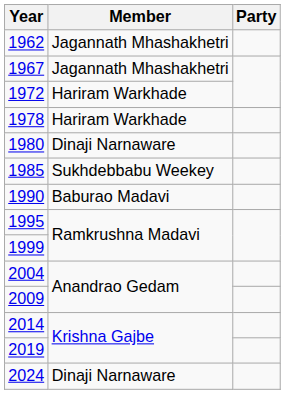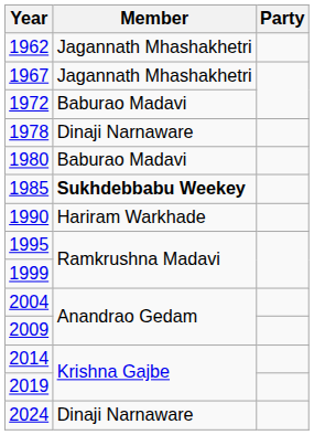1972 | Member: Hariram Warkhade -> Baburao Madavi
1978 | Member: Hariram Warkhade -> Dinaji Narnaware
1980 | Member: Dinaji Narnaware -> Baburao Madavi
1985 | Member: normal -> bold
1990 | Member: Baburao Madavi -> Hariram Warkhade
